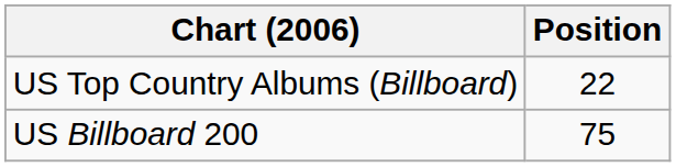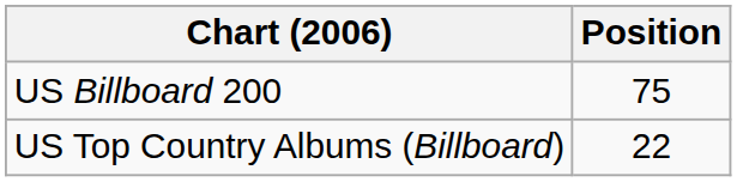rows swapped: US Billboard 200 <-> US Top Country Albums (Billboard)
